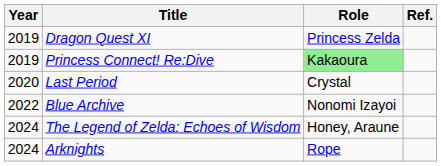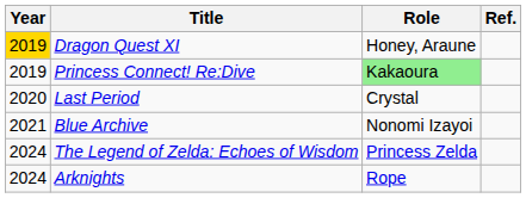Dragon Quest XI | Year: no background -> gold background
Dragon Quest XI | Role: Princess Zelda -> Honey, Araune
Blue Archive | Year: 2022 -> 2021
The Legend of Zelda: Echoes of Wisdom | Role: Honey, Araune -> Princess Zelda
